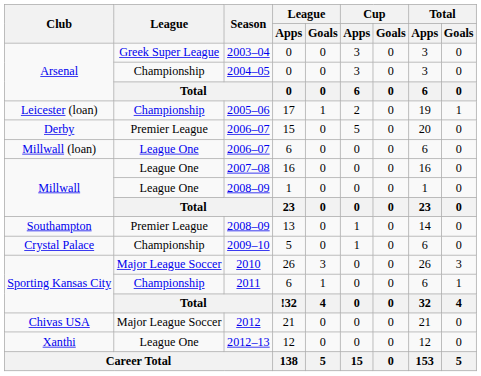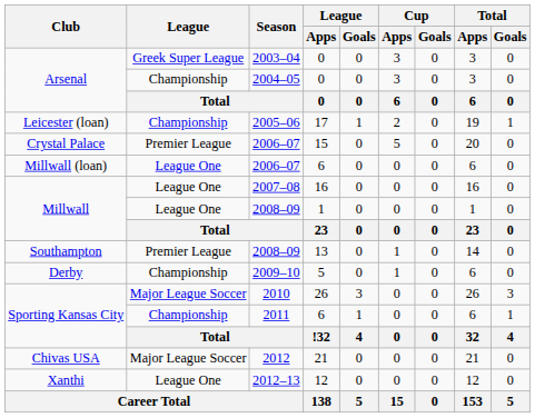2006–07 / 15 | Club: Derby -> Crystal Palace
2009–10 | Club: Crystal Palace -> Derby
